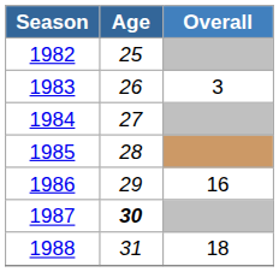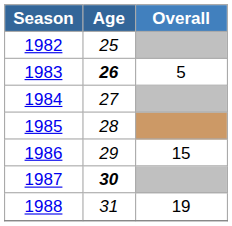1983 | Age: normal -> bold
1983 | Overall: 3 -> 5
1986 | Overall: 16 -> 15
1988 | Overall: 18 -> 19
